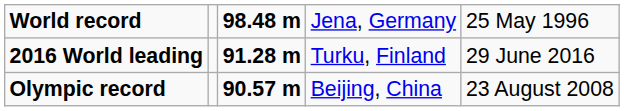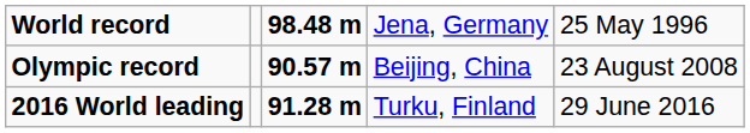rows swapped: Olympic record <-> 2016 World leading
